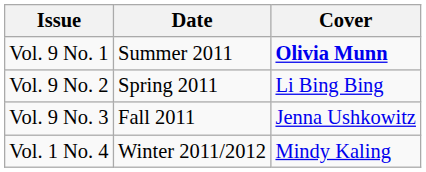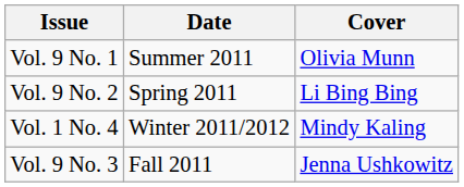Vol. 9 No. 1 | Cover: bold -> normal
rows swapped: Vol. 9 No. 3 <-> Vol. 1 No. 4
